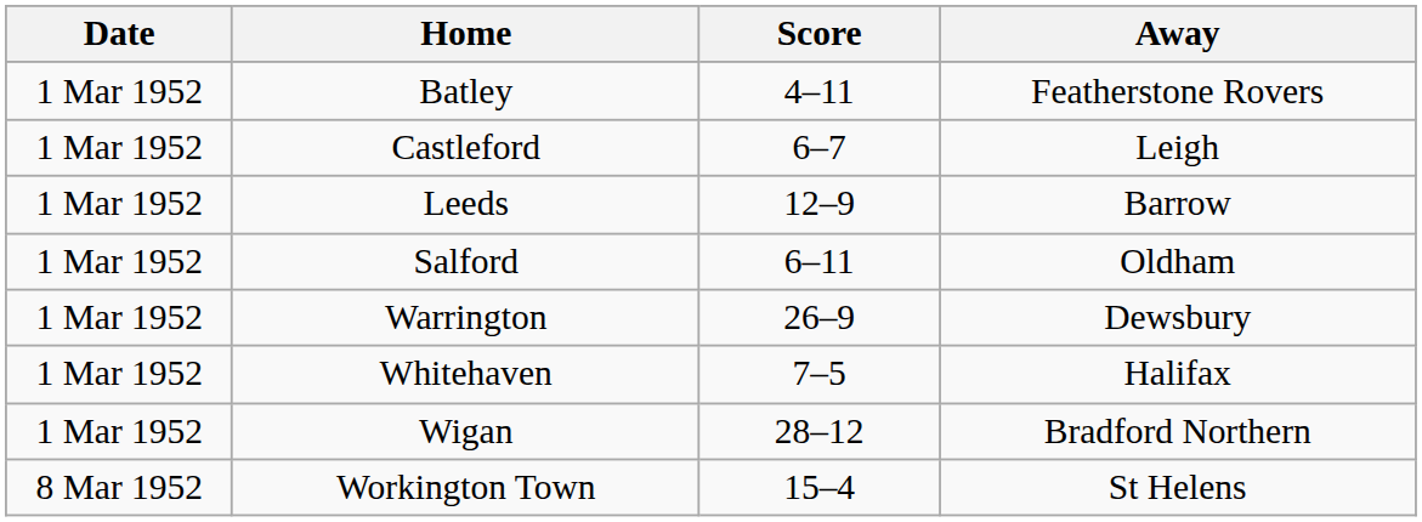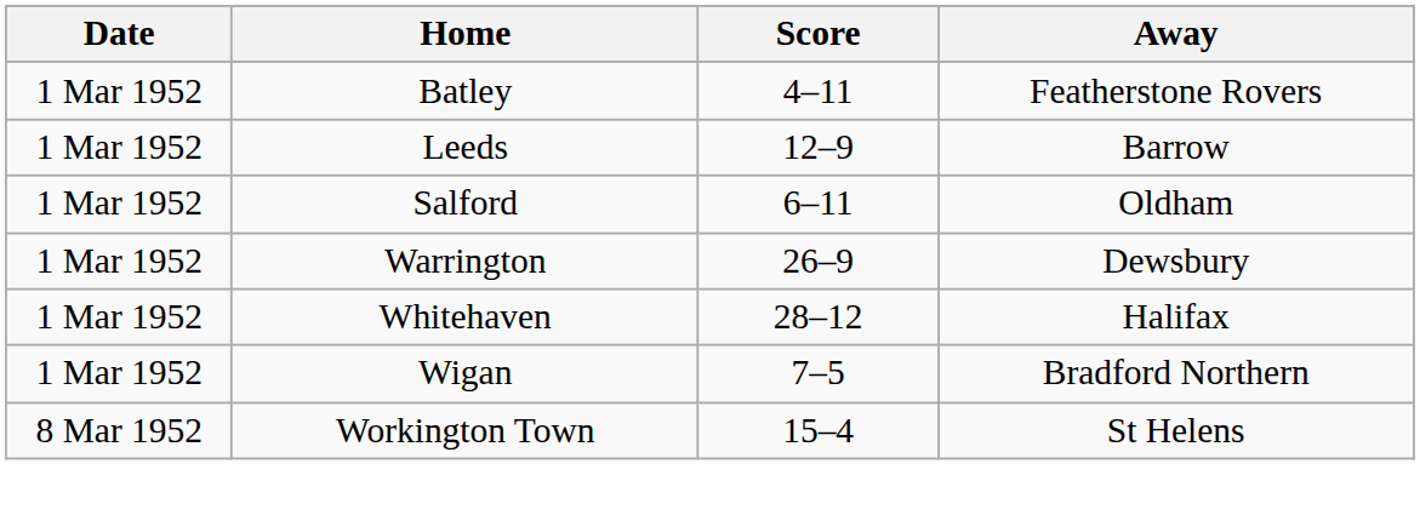- row: 1 Mar 1952 | Castleford | 6–7 | Leigh
Whitehaven | Score: 7–5 -> 28–12
Wigan | Score: 28–12 -> 7–5
